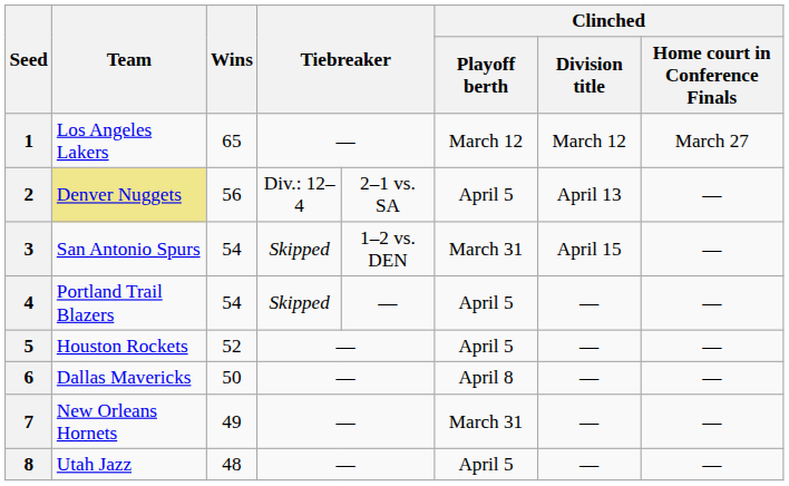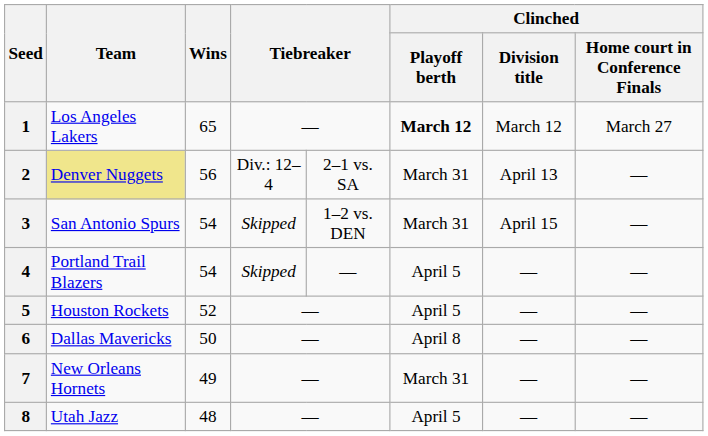1 | Clinched / Playoff berth: normal -> bold
2 | Clinched / Playoff berth: April 5 -> March 31
